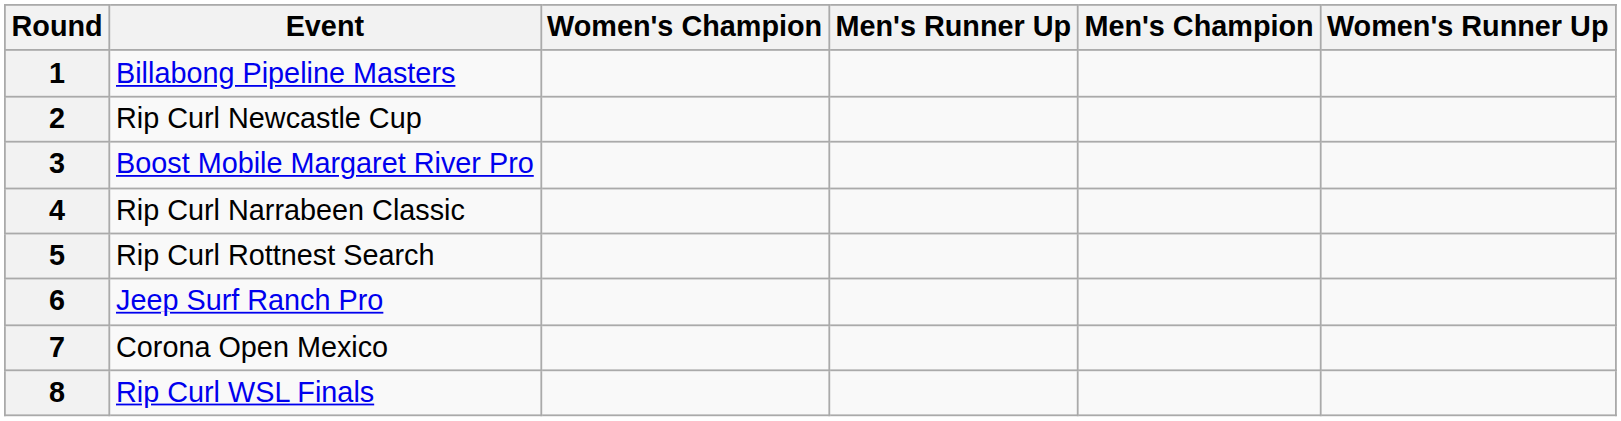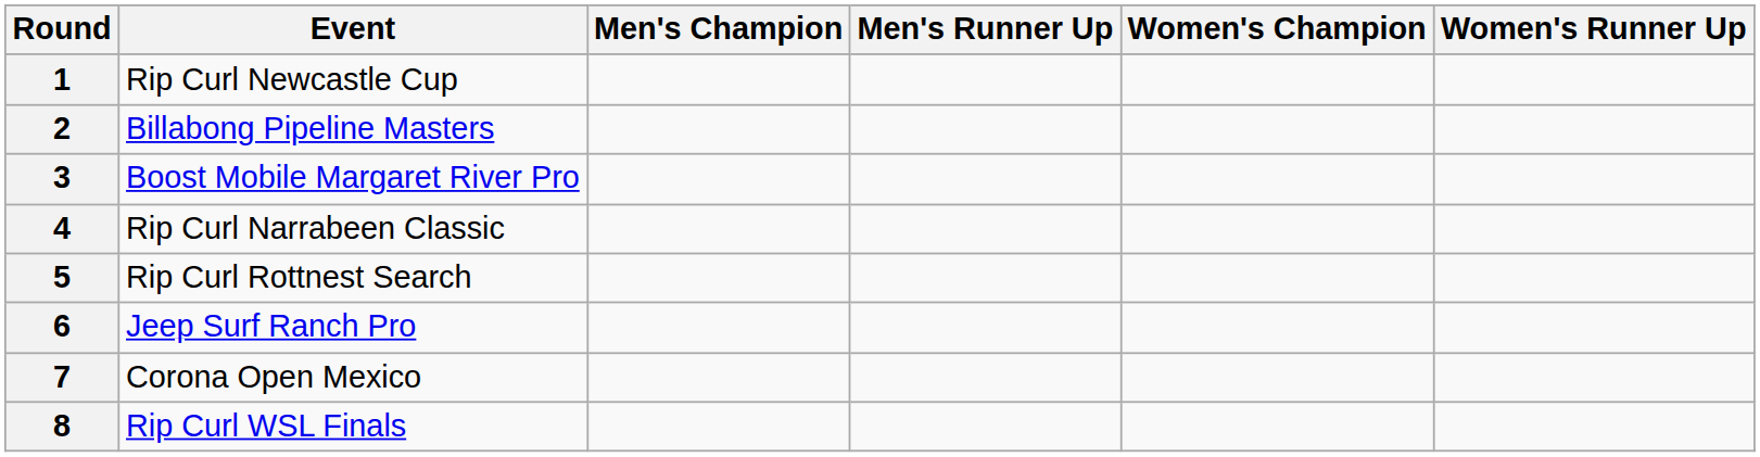columns swapped: Men's Champion <-> Women's Champion
1 | Event: Billabong Pipeline Masters -> Rip Curl Newcastle Cup
2 | Event: Rip Curl Newcastle Cup -> Billabong Pipeline Masters
